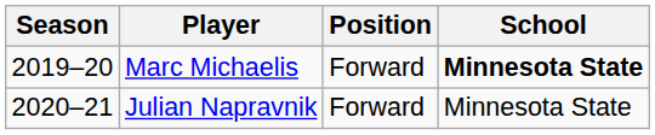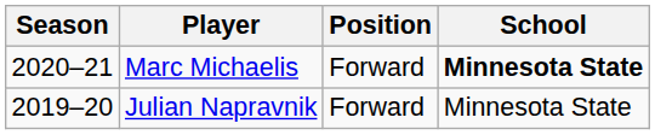Marc Michaelis | Season: 2019–20 -> 2020–21
Julian Napravnik | Season: 2020–21 -> 2019–20
